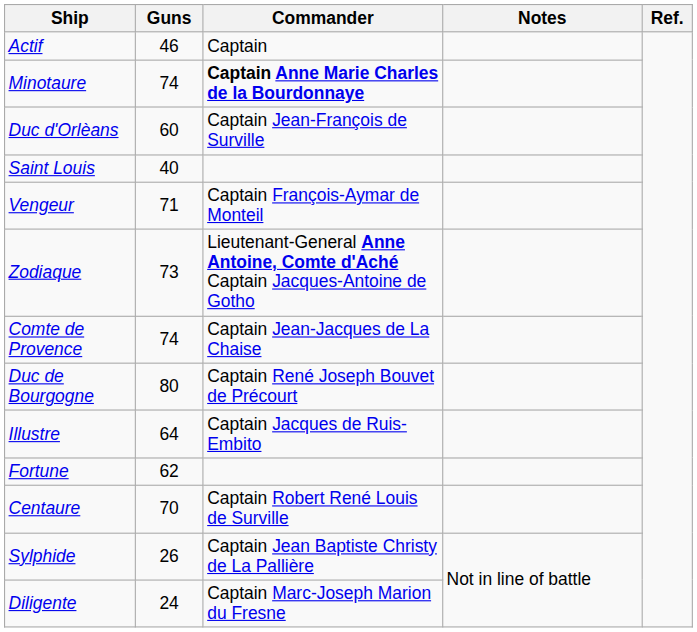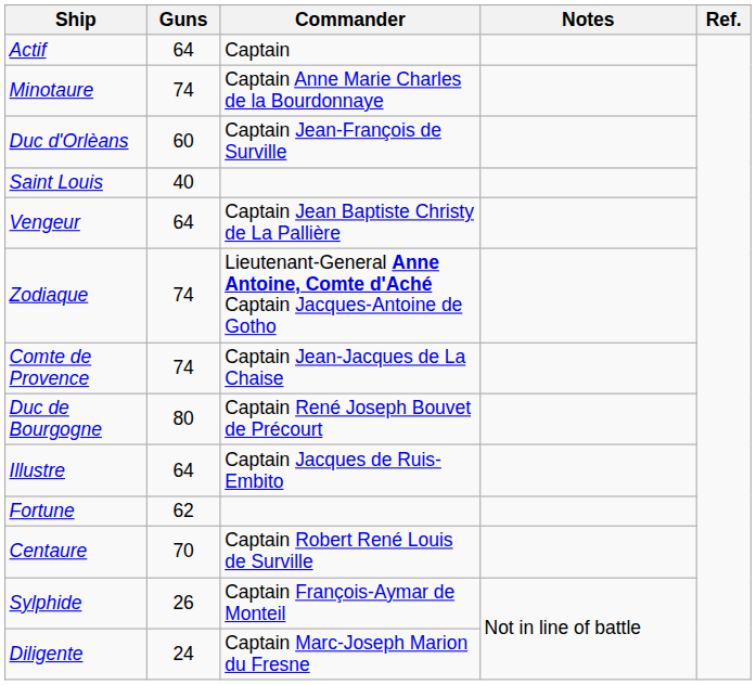Actif | Guns: 46 -> 64
Minotaure | Commander: bold -> normal
Vengeur | Guns: 71 -> 64
Vengeur | Commander: Captain François-Aymar de Monteil -> Captain Jean Baptiste Christy de La Pallière
Zodiaque | Guns: 73 -> 74
Sylphide | Commander: Captain Jean Baptiste Christy de La Pallière -> Captain François-Aymar de Monteil
